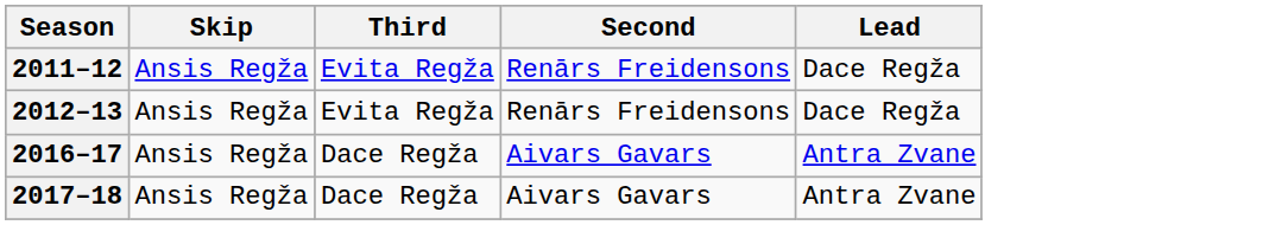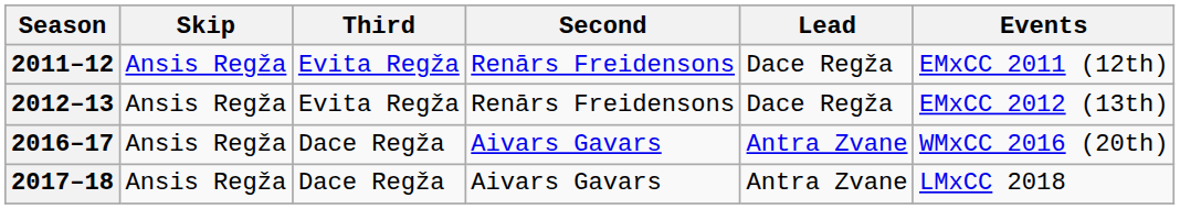+ column: Events | EMxCC 2011 (12th) | EMxCC 2012 (13th) | WMxCC 2016 (20th) | LMxCC 2018
